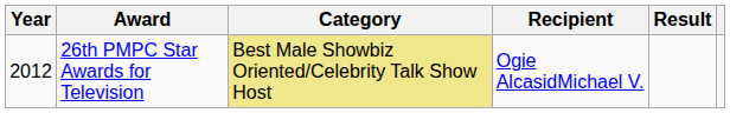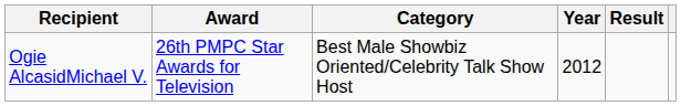columns swapped: Year <-> Recipient
26th PMPC Star Awards for Television | Category: khaki background -> no background
